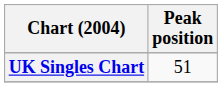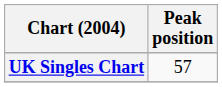UK Singles Chart | Peak position: 51 -> 57
